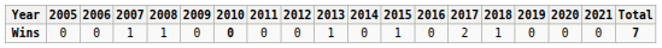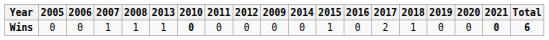columns swapped: 2009 <-> 2013
Wins | 2021: normal -> bold
Wins | Total: 7 -> 6
